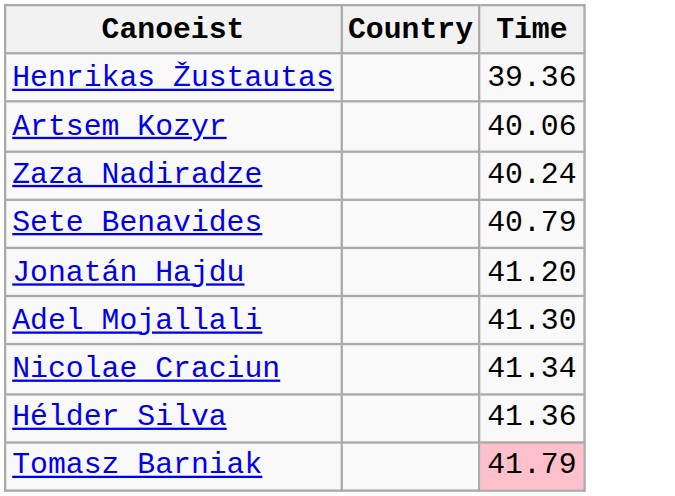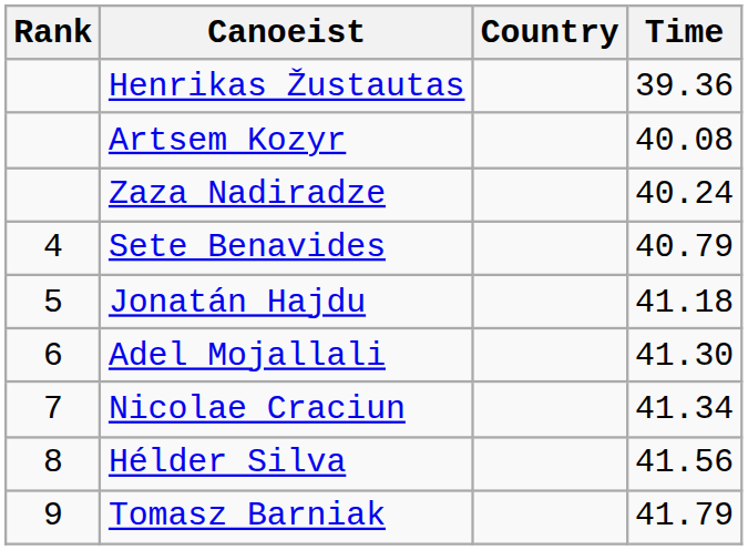+ column: Rank | 4 | 5 | 6 | 7 | 8 | 9
Artsem Kozyr | Time: 40.06 -> 40.08
Jonatán Hajdu | Time: 41.20 -> 41.18
Hélder Silva | Time: 41.36 -> 41.56
Tomasz Barniak | Time: pink background -> no background
